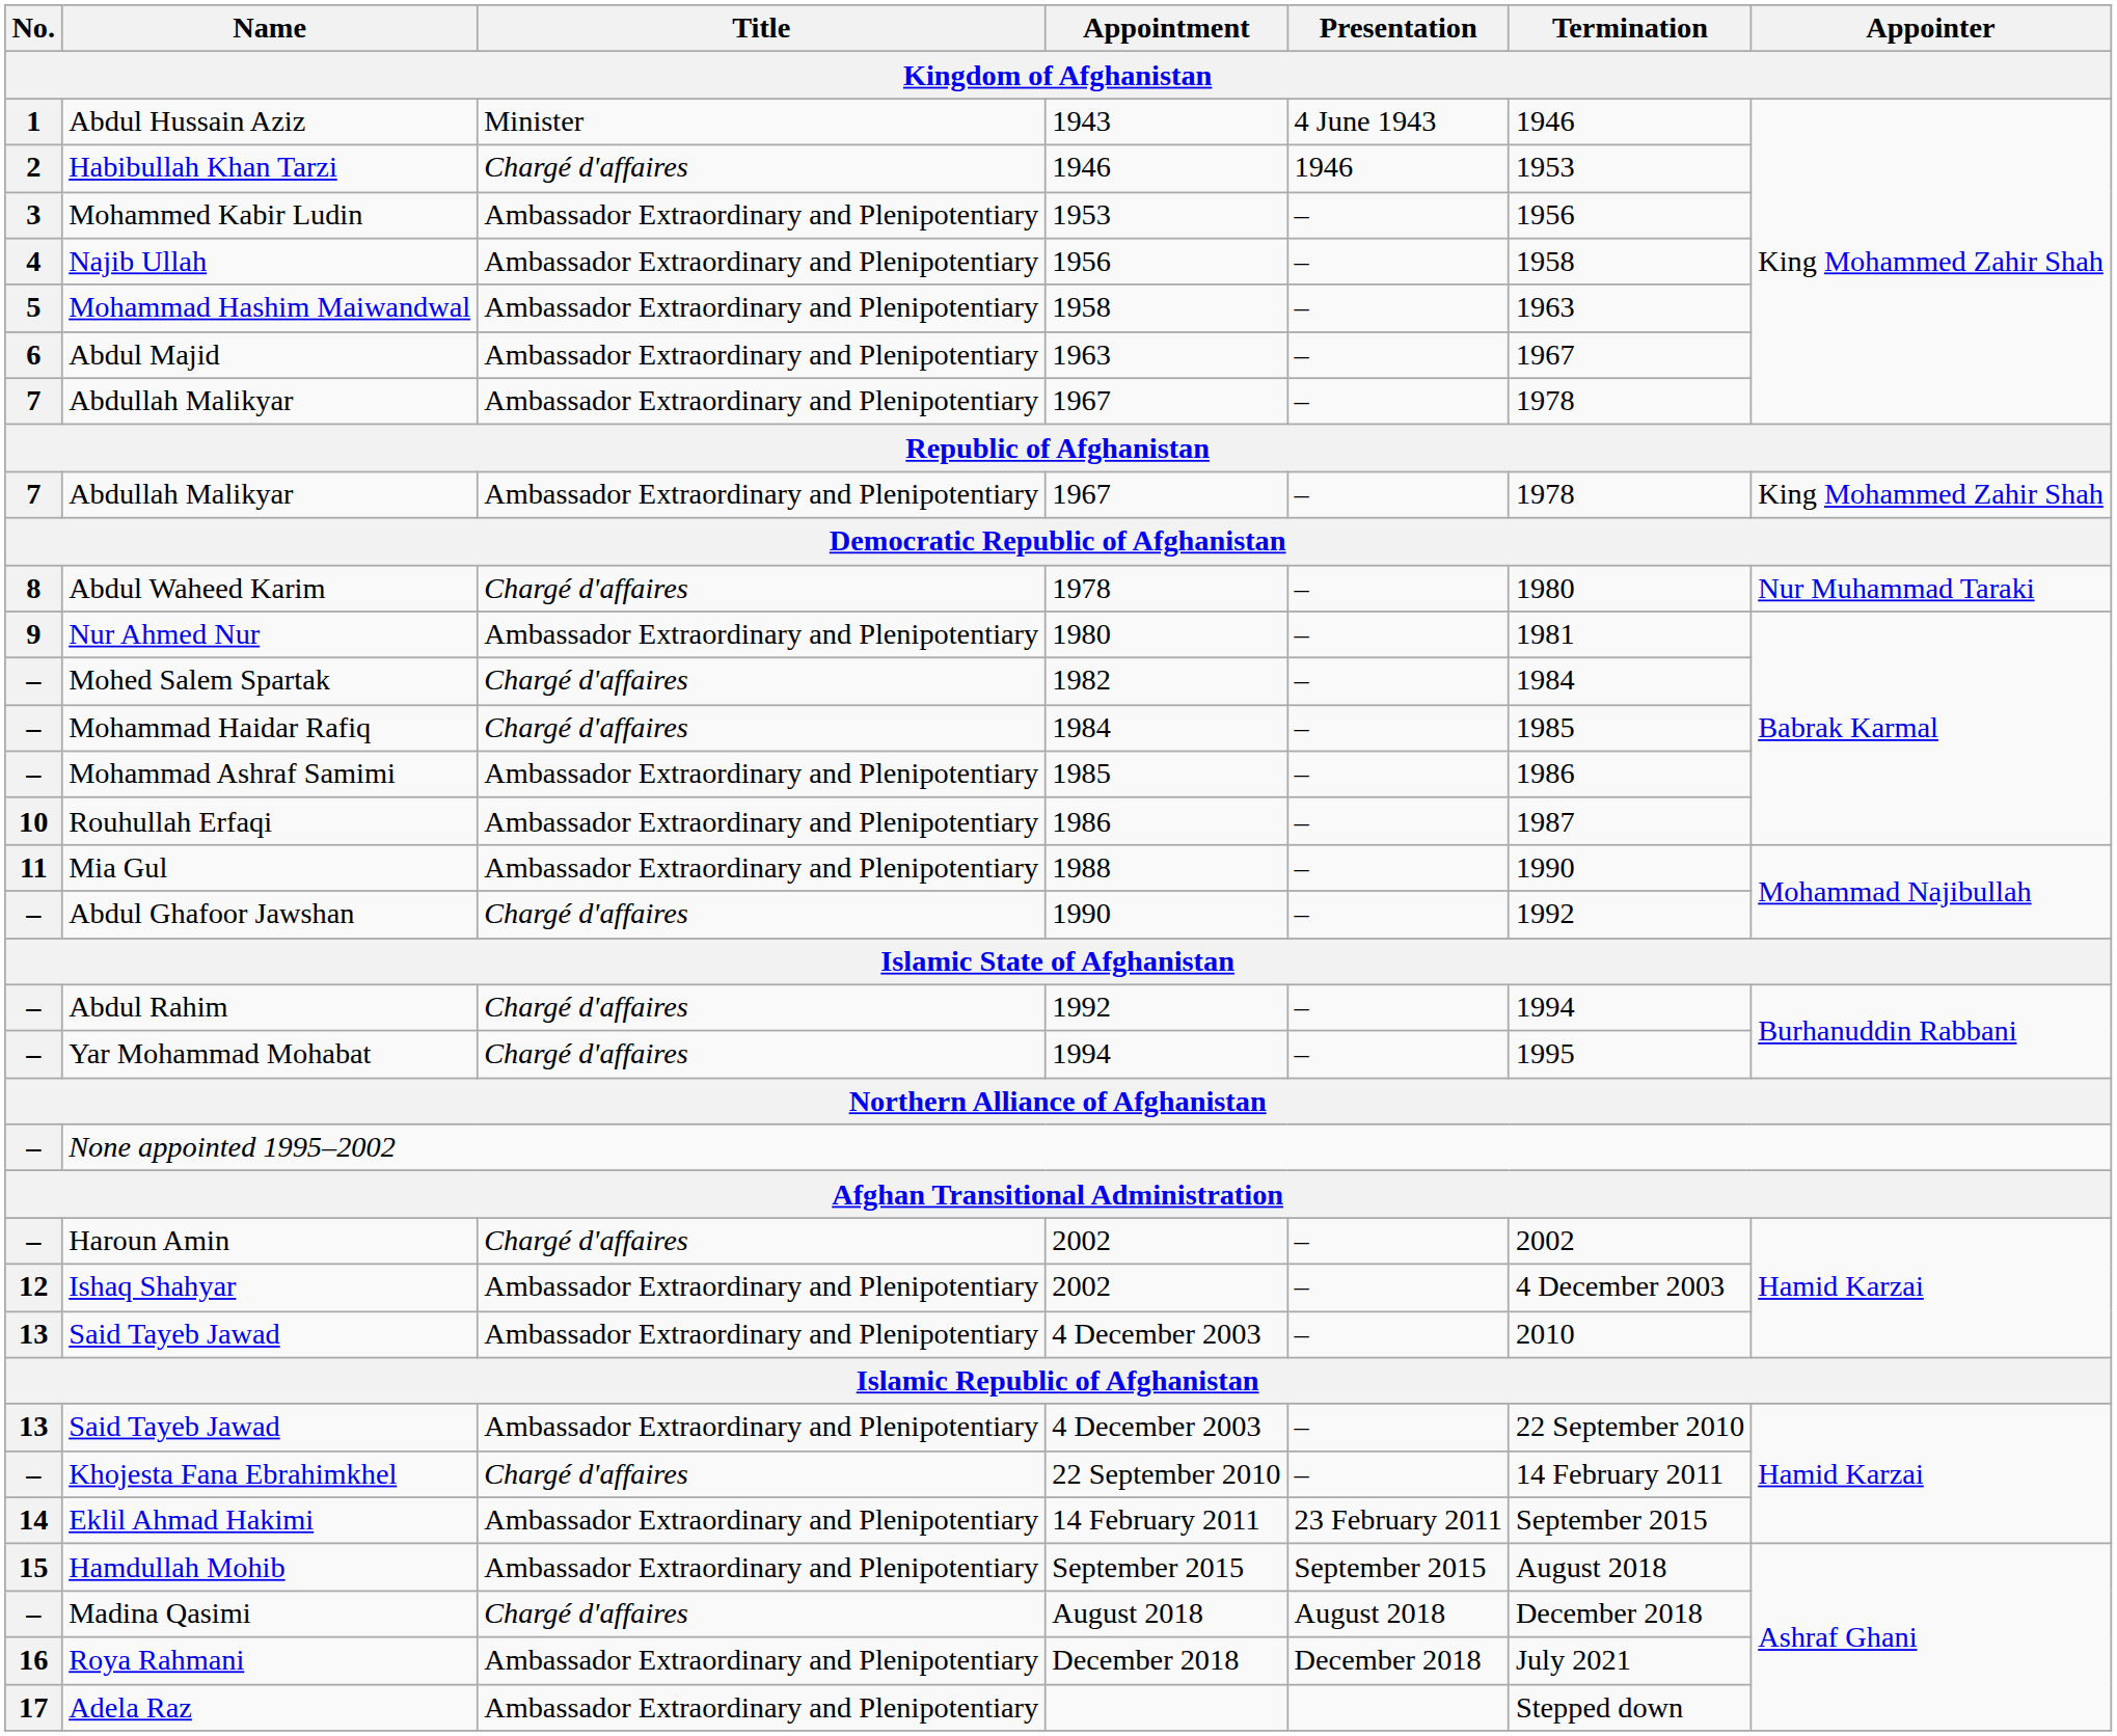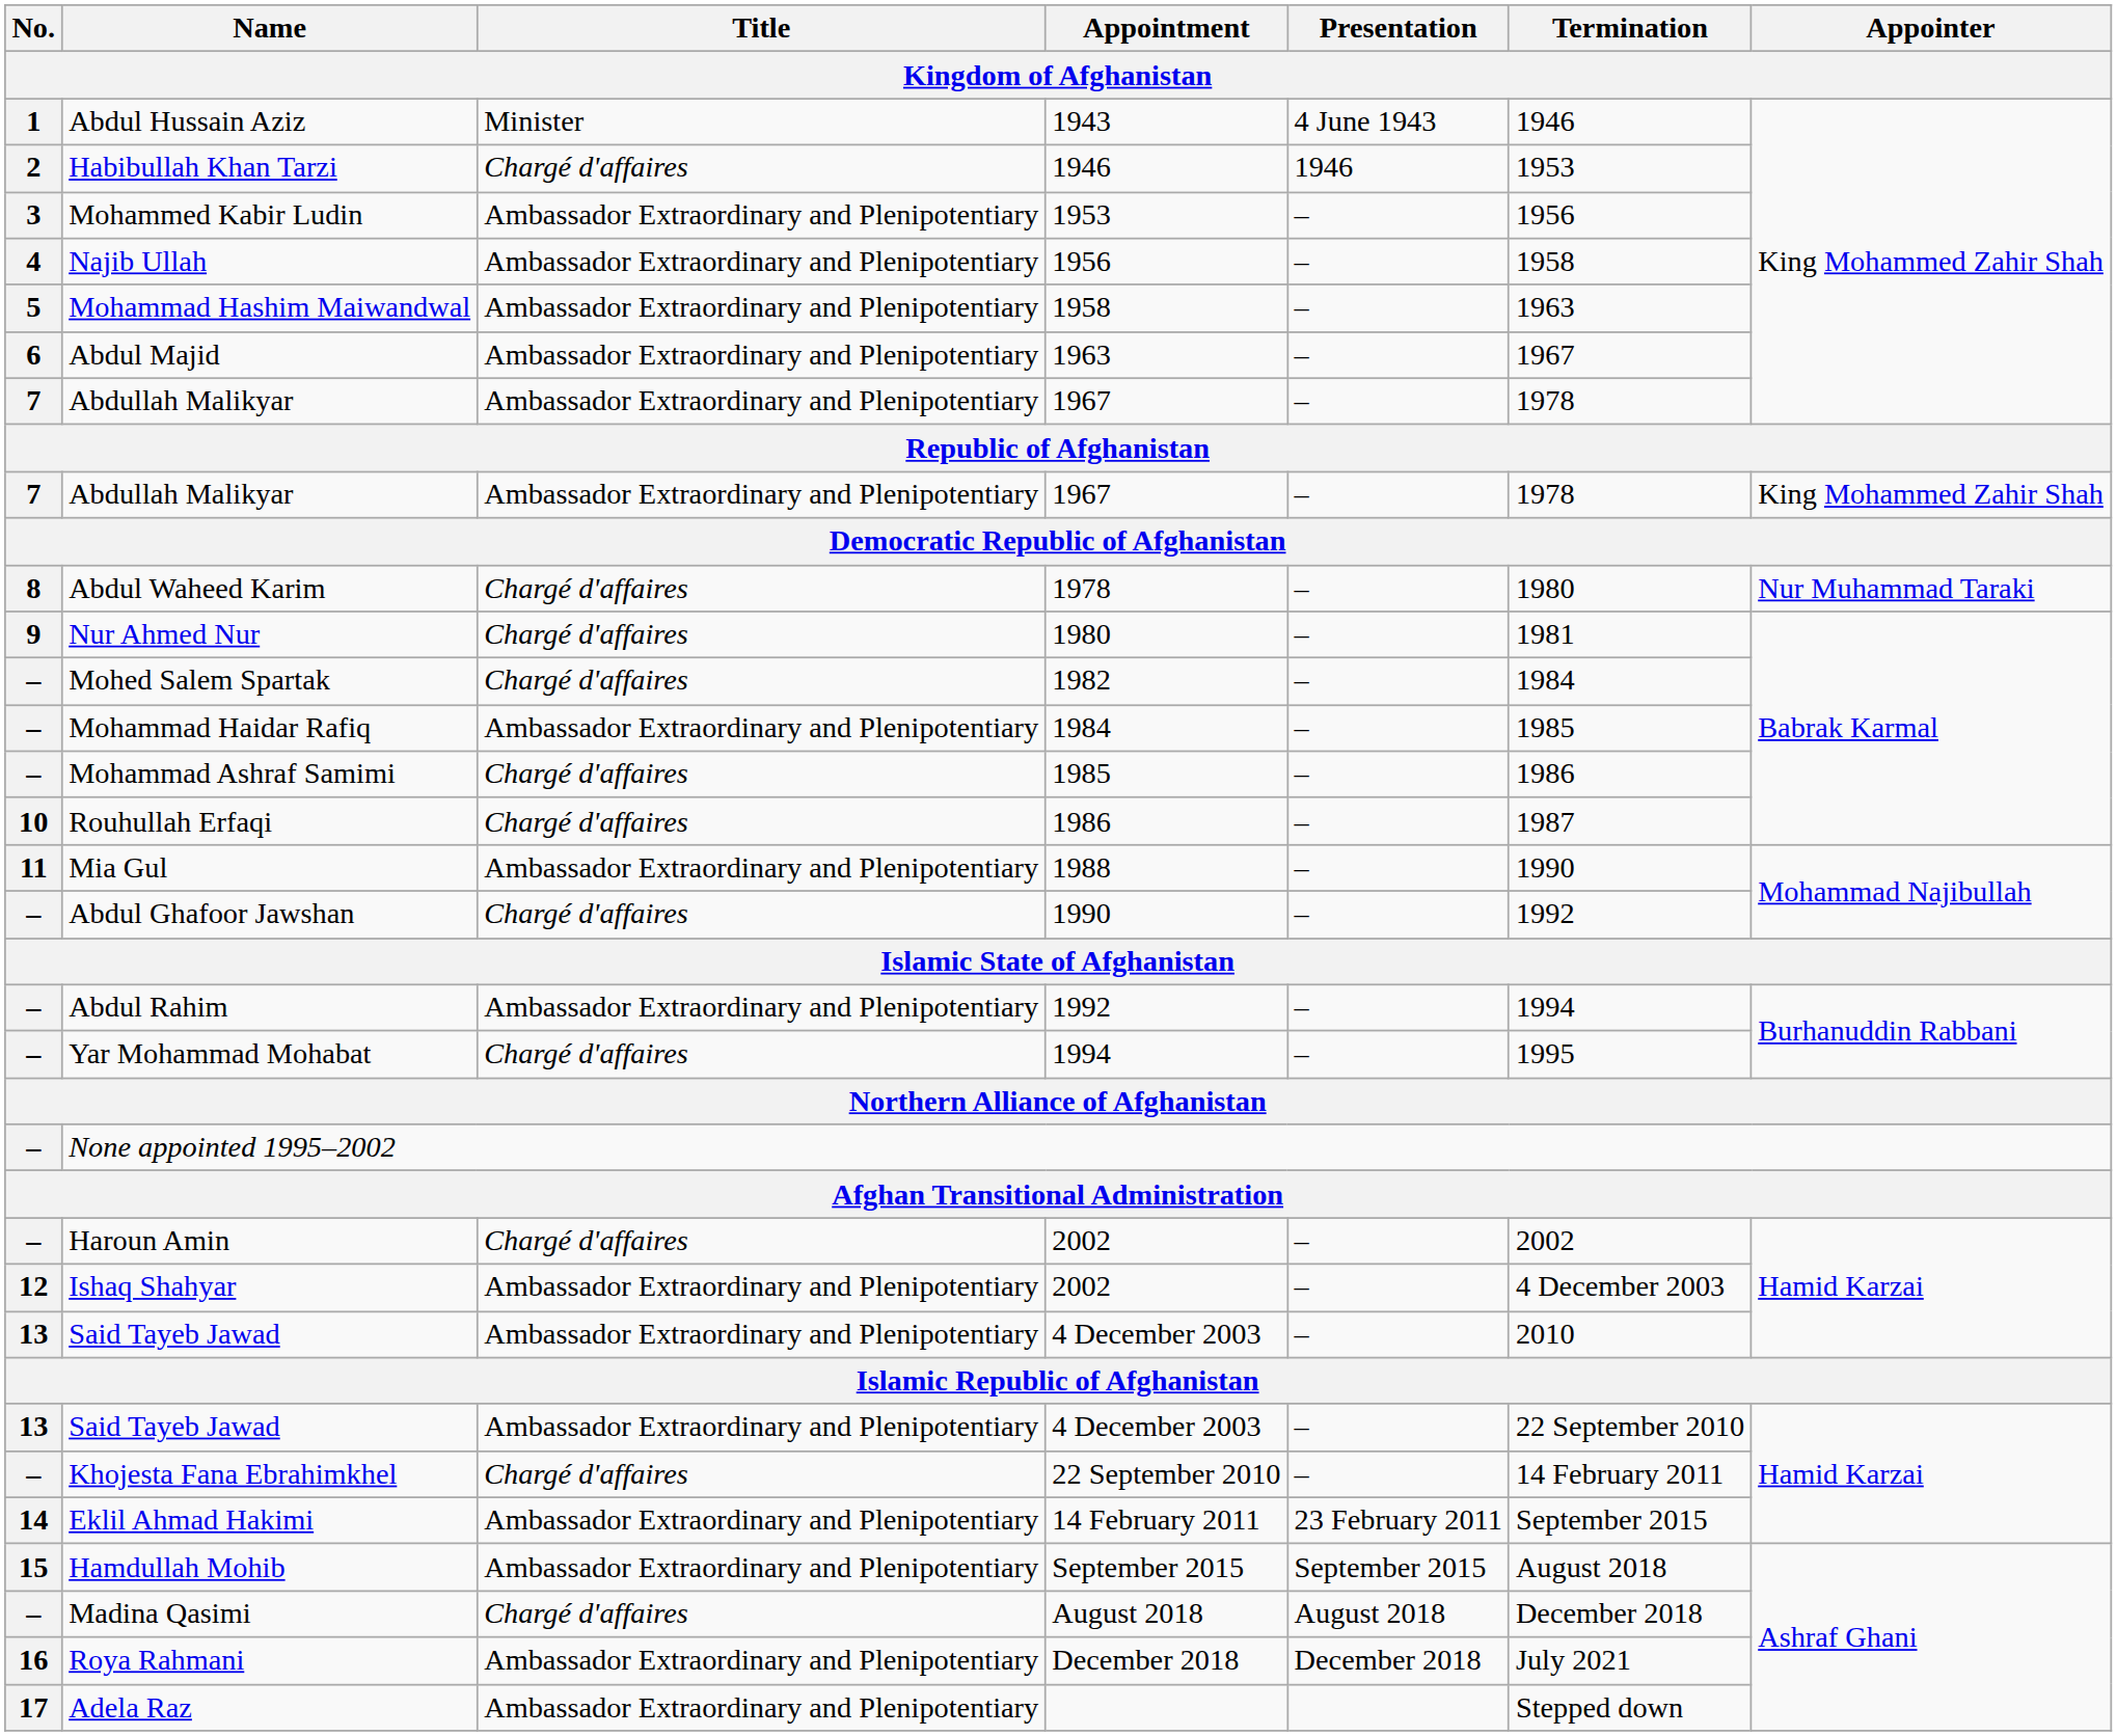Nur Ahmed Nur | Title: Ambassador Extraordinary and Plenipotentiary -> Chargé d'affaires
Mohammad Haidar Rafiq | Title: Chargé d'affaires -> Ambassador Extraordinary and Plenipotentiary
Mohammad Ashraf Samimi | Title: Ambassador Extraordinary and Plenipotentiary -> Chargé d'affaires
Rouhullah Erfaqi | Title: Ambassador Extraordinary and Plenipotentiary -> Chargé d'affaires
Abdul Rahim | Title: Chargé d'affaires -> Ambassador Extraordinary and Plenipotentiary
